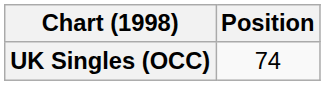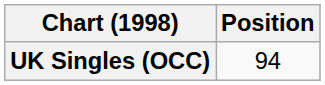UK Singles (OCC) | Position: 74 -> 94
